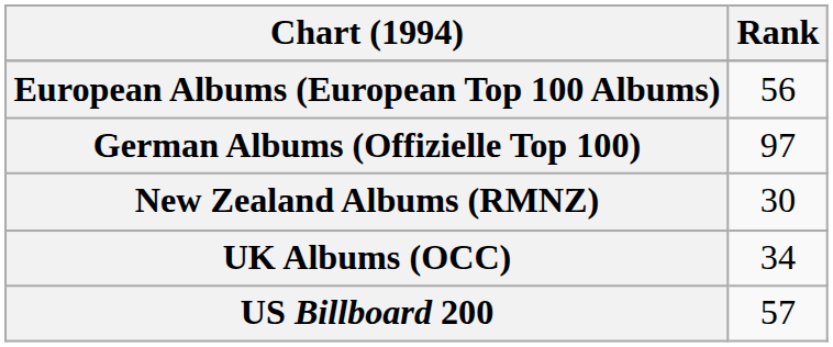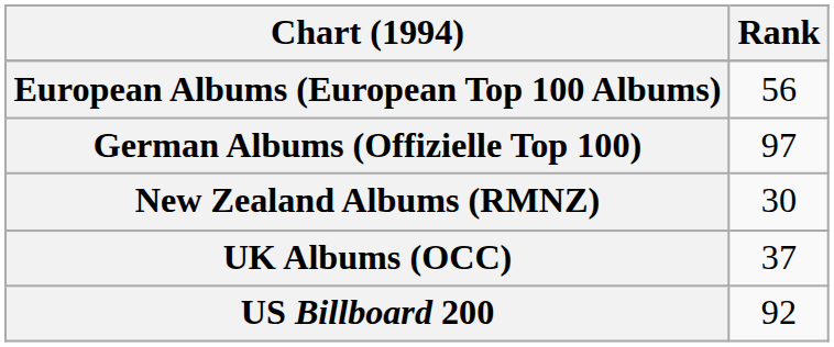UK Albums (OCC) | Rank: 34 -> 37
US Billboard 200 | Rank: 57 -> 92
